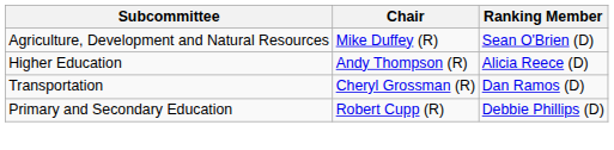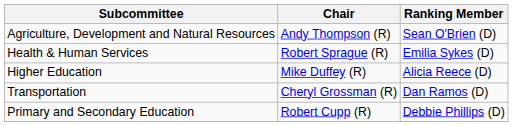Agriculture, Development and Natural Resources | Chair: Mike Duffey (R) -> Andy Thompson (R)
+ row: Health & Human Services | Robert Sprague (R) | Emilia Sykes (D)
Higher Education | Chair: Andy Thompson (R) -> Mike Duffey (R)
